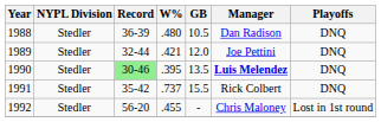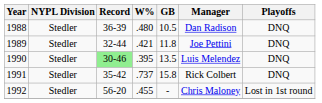1989 | GB: 12.0 -> 11.8
1990 | Manager: bold -> normal
1991 | GB: 15.5 -> 15.8
